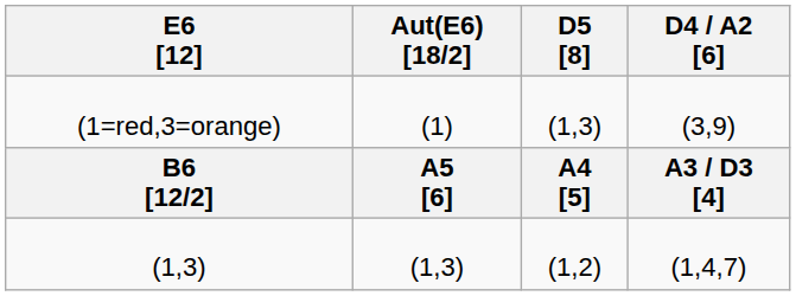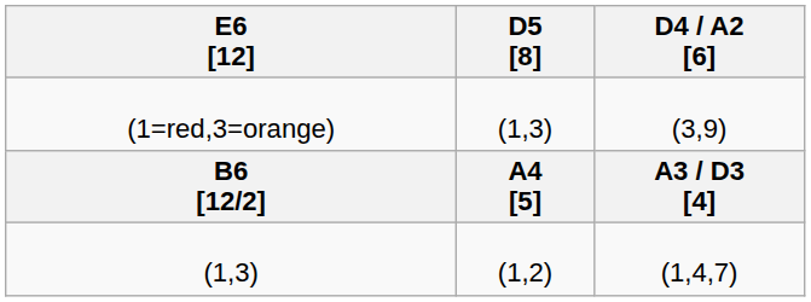- column: Aut(E6) [18/2] | (1) | A5 [6] | (1,3)
